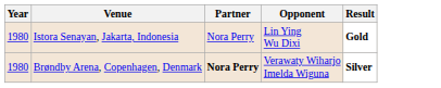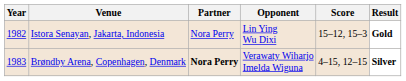+ column: Score | 15–12, 15–3 | 4–15, 12–15
Istora Senayan, Jakarta, Indonesia | Year: 1980 -> 1982
Brøndby Arena, Copenhagen, Denmark | Year: 1980 -> 1983
